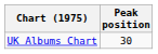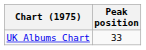UK Albums Chart | Peak position: 30 -> 33
